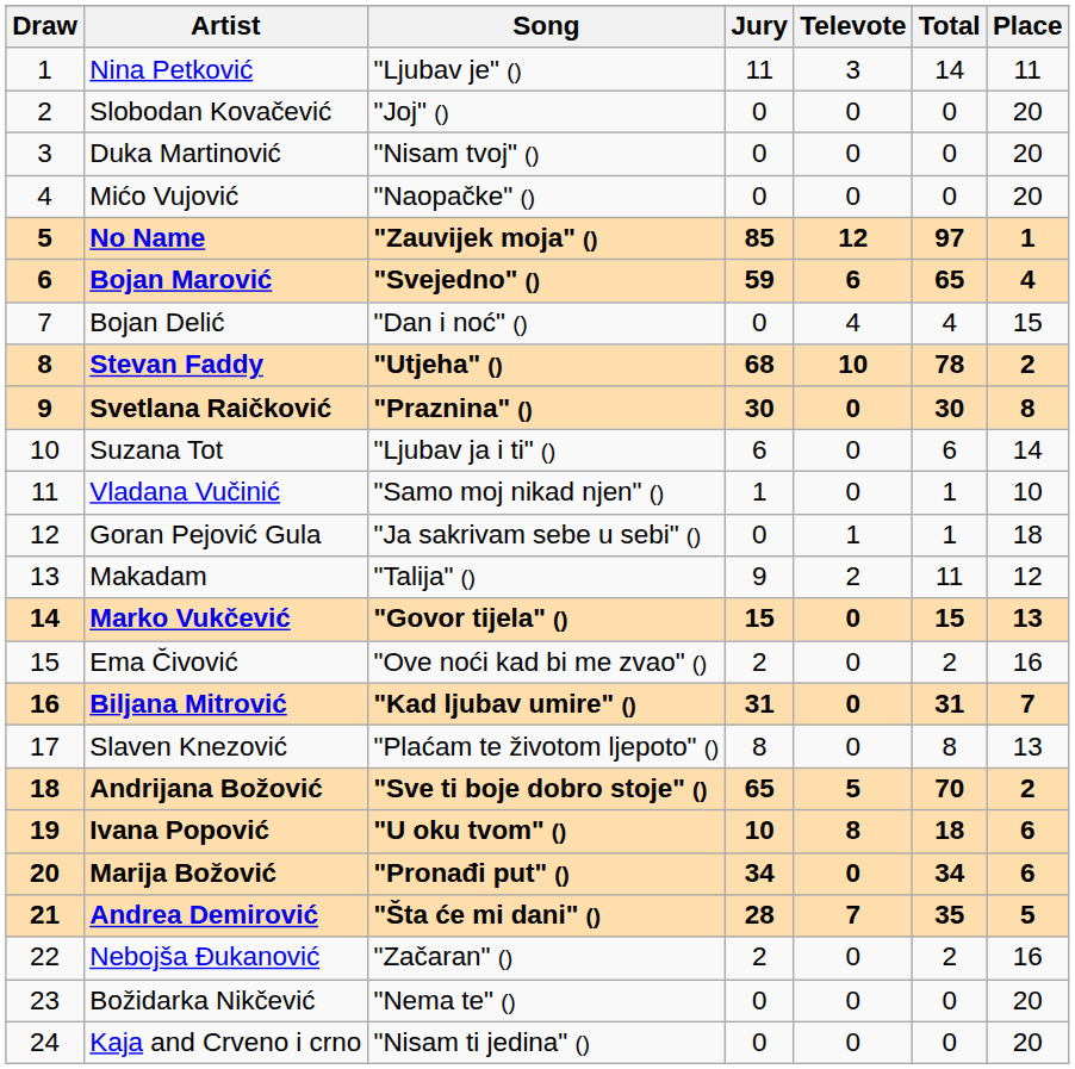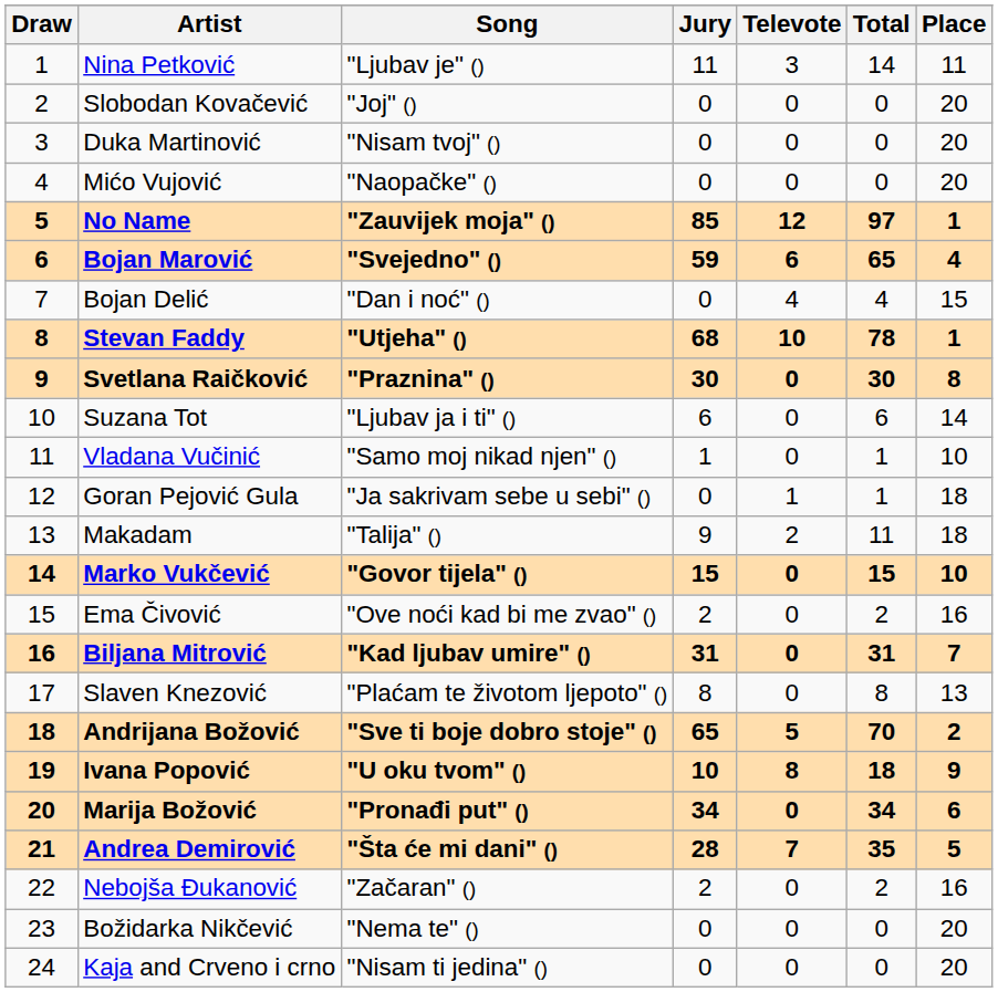Stevan Faddy | Place: 2 -> 1
Makadam | Place: 12 -> 18
Marko Vukčević | Place: 13 -> 10
Ivana Popović | Place: 6 -> 9
